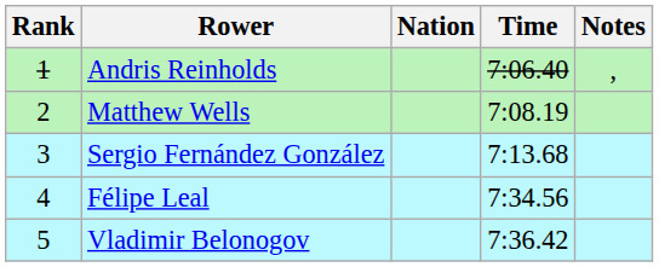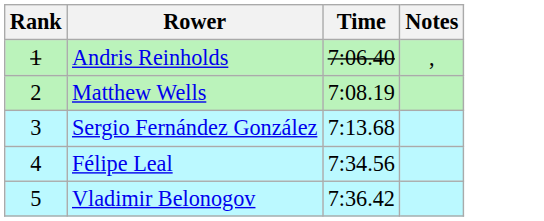- column: Nation
